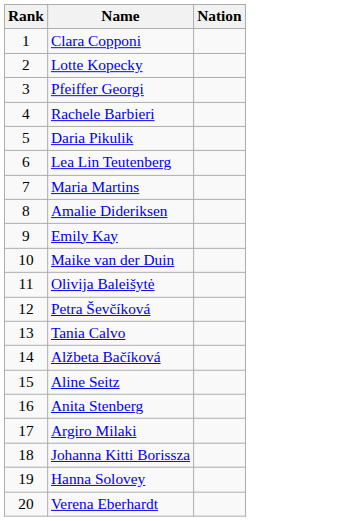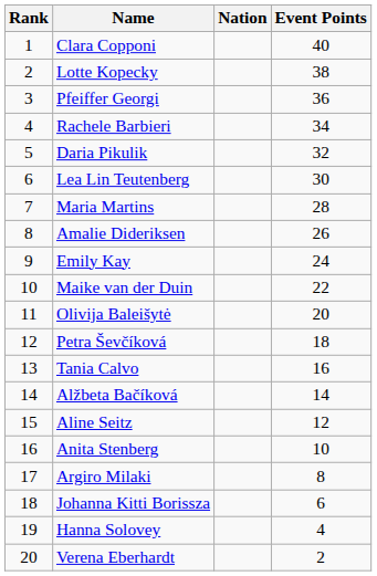+ column: Event Points | 40 | 38 | 36 | 34 | 32 | 30 | 28 | 26 | 24 | 22 | 20 | 18 | 16 | 14 | 12 | 10 | 8 | 6 | 4 | 2
